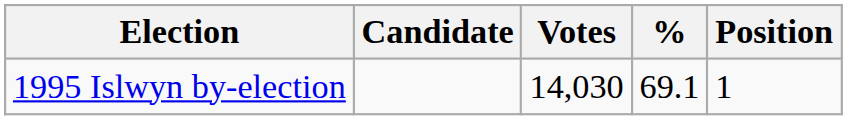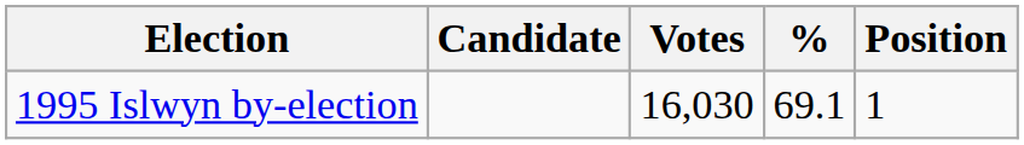1995 Islwyn by-election | Votes: 14,030 -> 16,030
